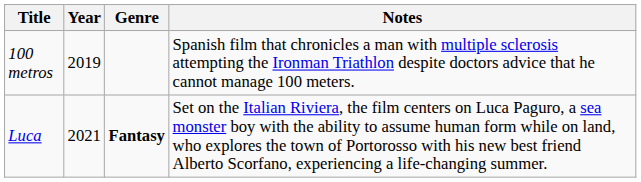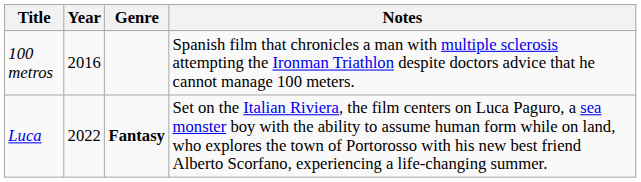100 metros | Year: 2019 -> 2016
Luca | Year: 2021 -> 2022
